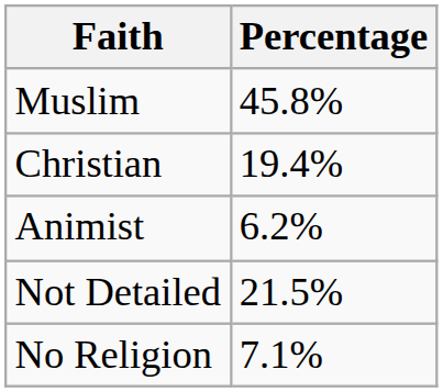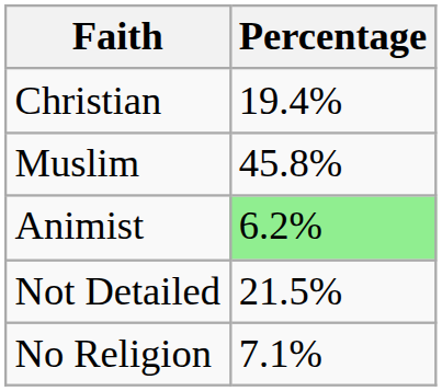rows swapped: Christian <-> Muslim
Animist | Percentage: no background -> lightgreen background
